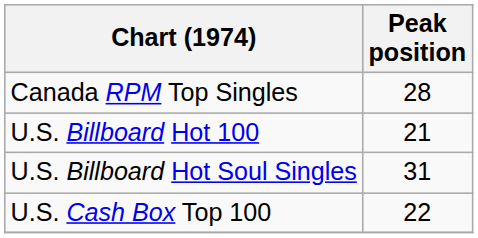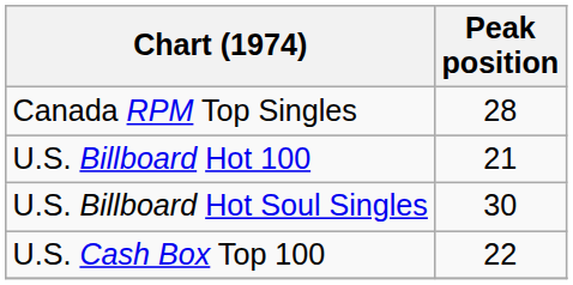U.S. Billboard Hot Soul Singles | Peak position: 31 -> 30
